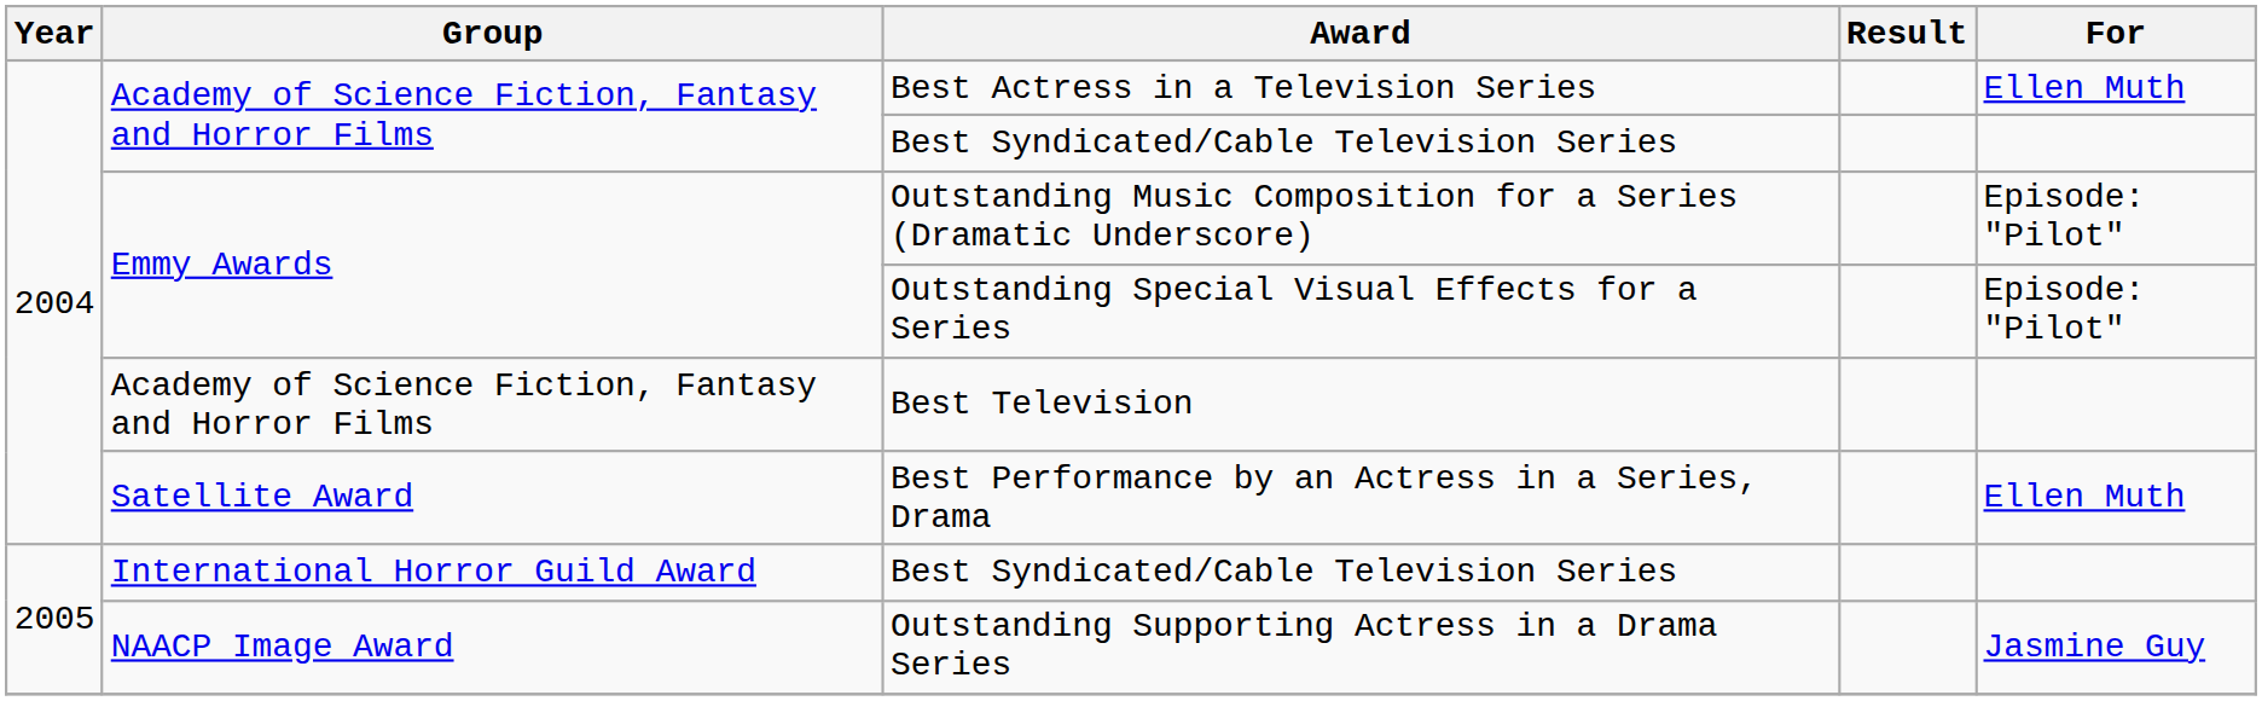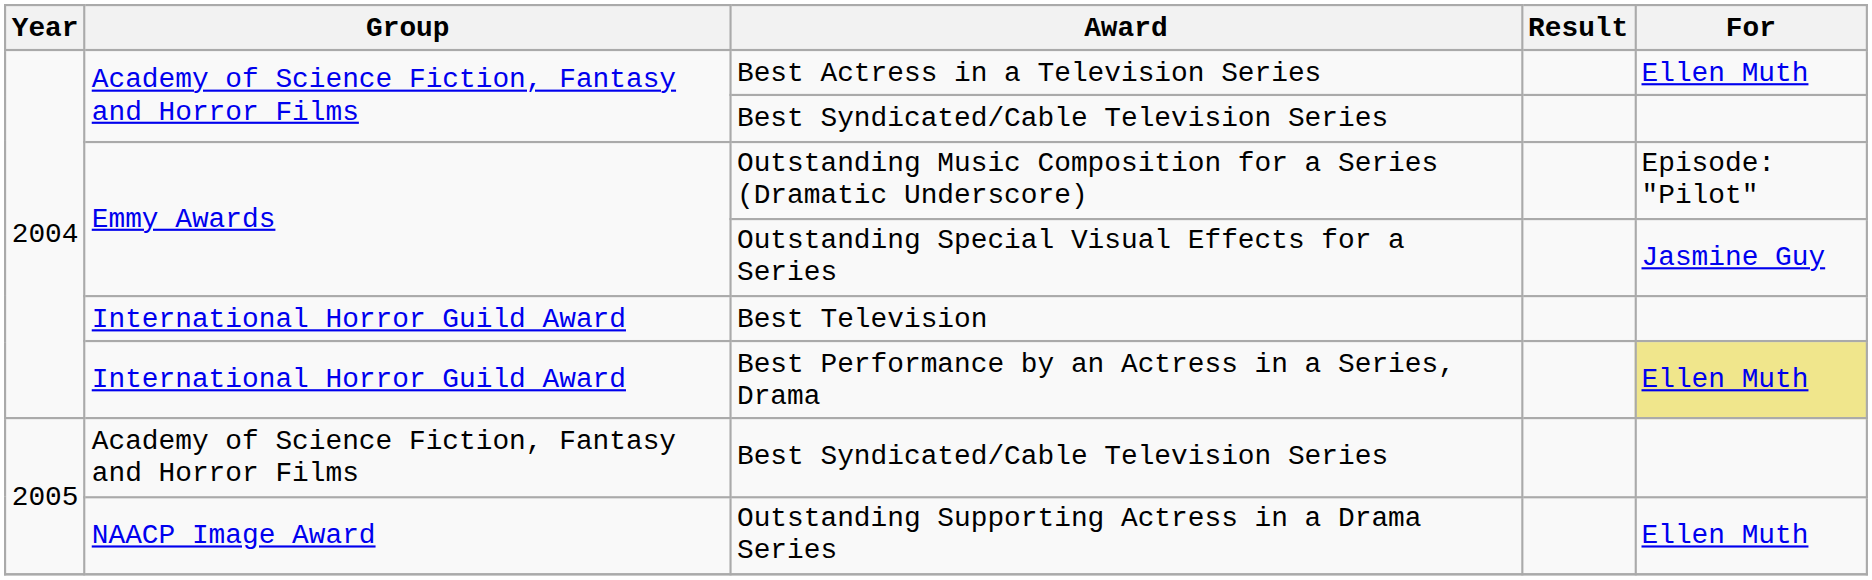Outstanding Special Visual Effects for a Series | For: Episode: "Pilot" -> Jasmine Guy
Best Television | Group: Academy of Science Fiction, Fantasy and Horror Films -> International Horror Guild Award
Best Performance by an Actress in a Series, Drama | Group: Satellite Award -> International Horror Guild Award
Best Performance by an Actress in a Series, Drama | For: no background -> khaki background
2005 / Best Syndicated/Cable Television Series | Group: International Horror Guild Award -> Academy of Science Fiction, Fantasy and Horror Films
Outstanding Supporting Actress in a Drama Series | For: Jasmine Guy -> Ellen Muth
